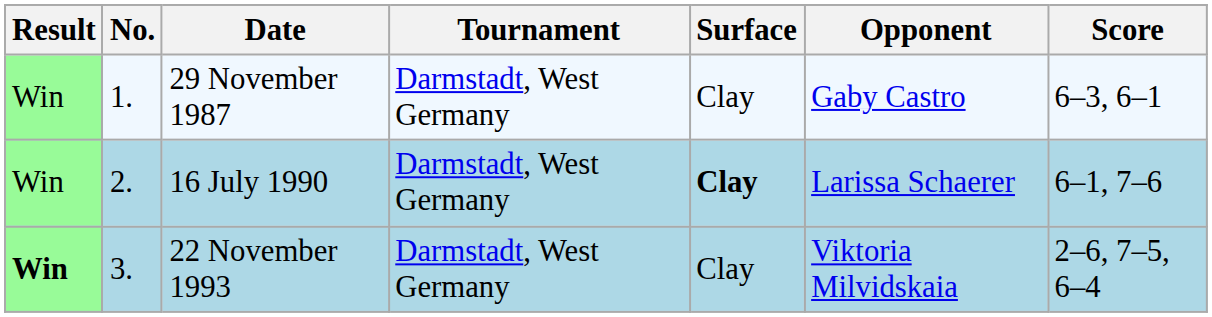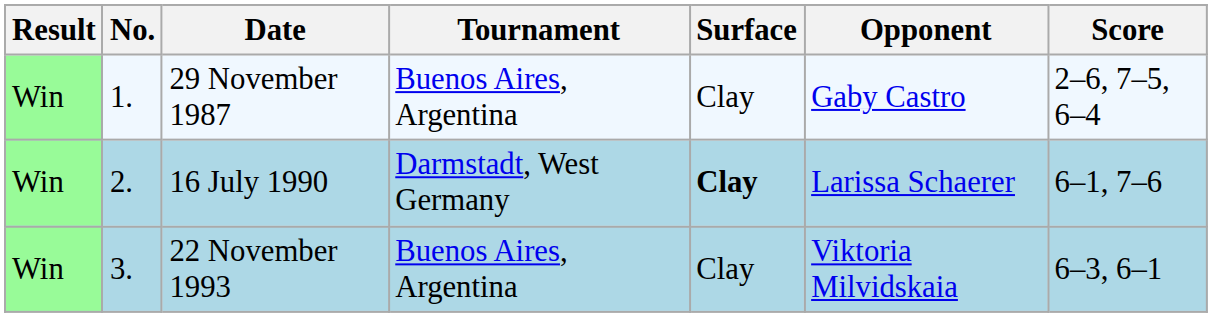29 November 1987 | Tournament: Darmstadt, West Germany -> Buenos Aires, Argentina
29 November 1987 | Score: 6–3, 6–1 -> 2–6, 7–5, 6–4
22 November 1993 | Result: bold -> normal
22 November 1993 | Tournament: Darmstadt, West Germany -> Buenos Aires, Argentina
22 November 1993 | Score: 2–6, 7–5, 6–4 -> 6–3, 6–1
